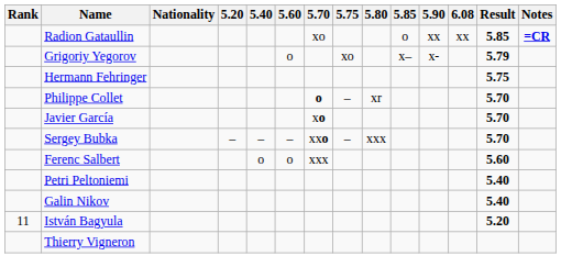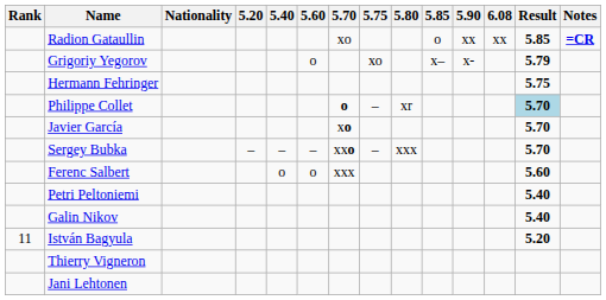Philippe Collet | Result: no background -> lightblue background
+ row: Jani Lehtonen
